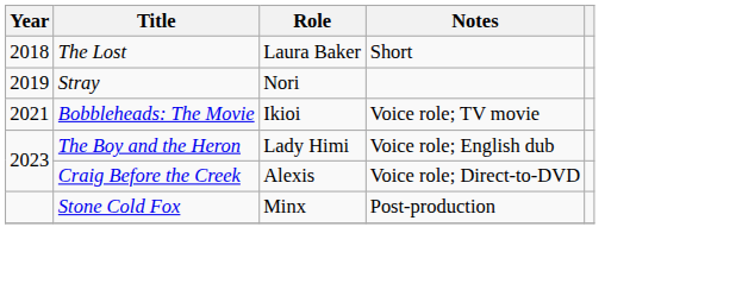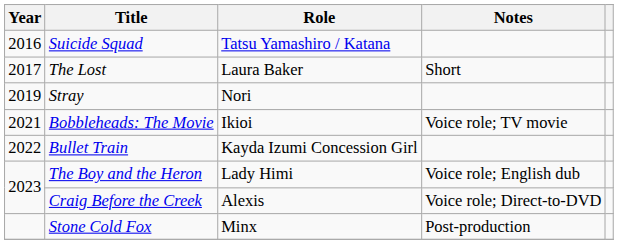+ row: 2016 | Suicide Squad | Tatsu Yamashiro / Katana
The Lost | Year: 2018 -> 2017
+ row: 2022 | Bullet Train | Kayda Izumi Concession Girl
